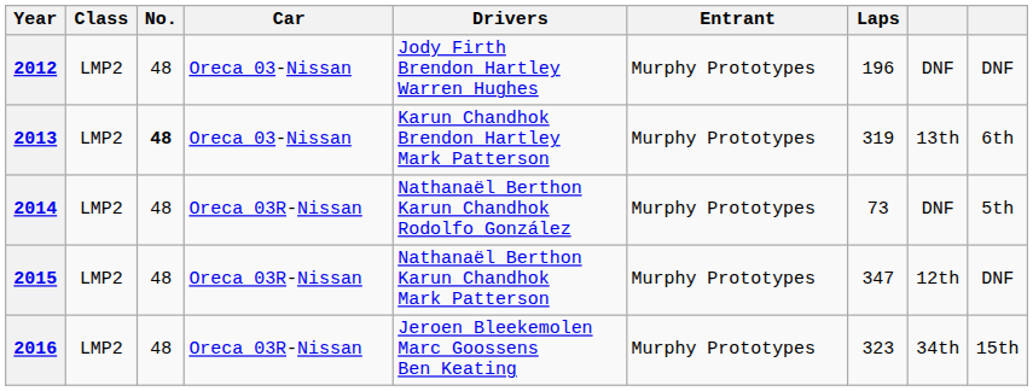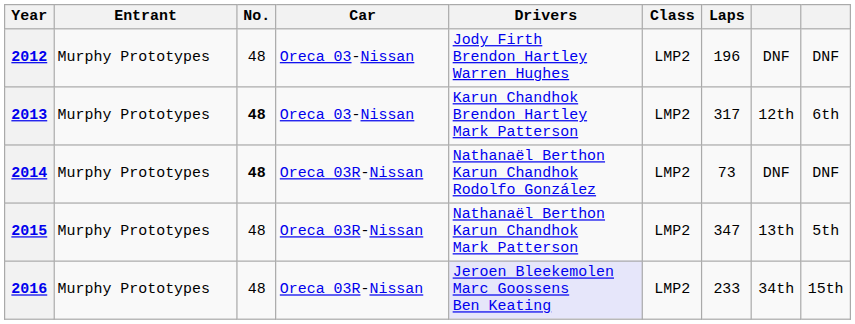columns swapped: Entrant <-> Class
2013 | Laps: 319 -> 317
2013 | column 8: 13th -> 12th
2014 | No.: normal -> bold
2014 | column 9: 5th -> DNF
2015 | column 8: 12th -> 13th
2015 | column 9: DNF -> 5th
2016 | Drivers: no background -> lavender background
2016 | Laps: 323 -> 233
